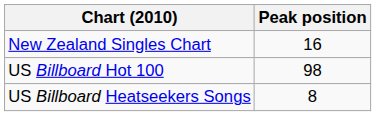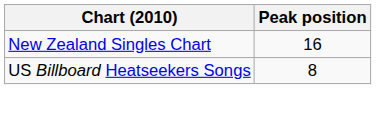- row: US Billboard Hot 100 | 98
